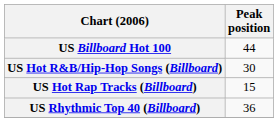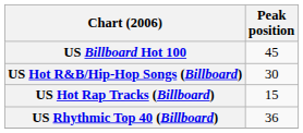US Billboard Hot 100 | Peak position: 44 -> 45
